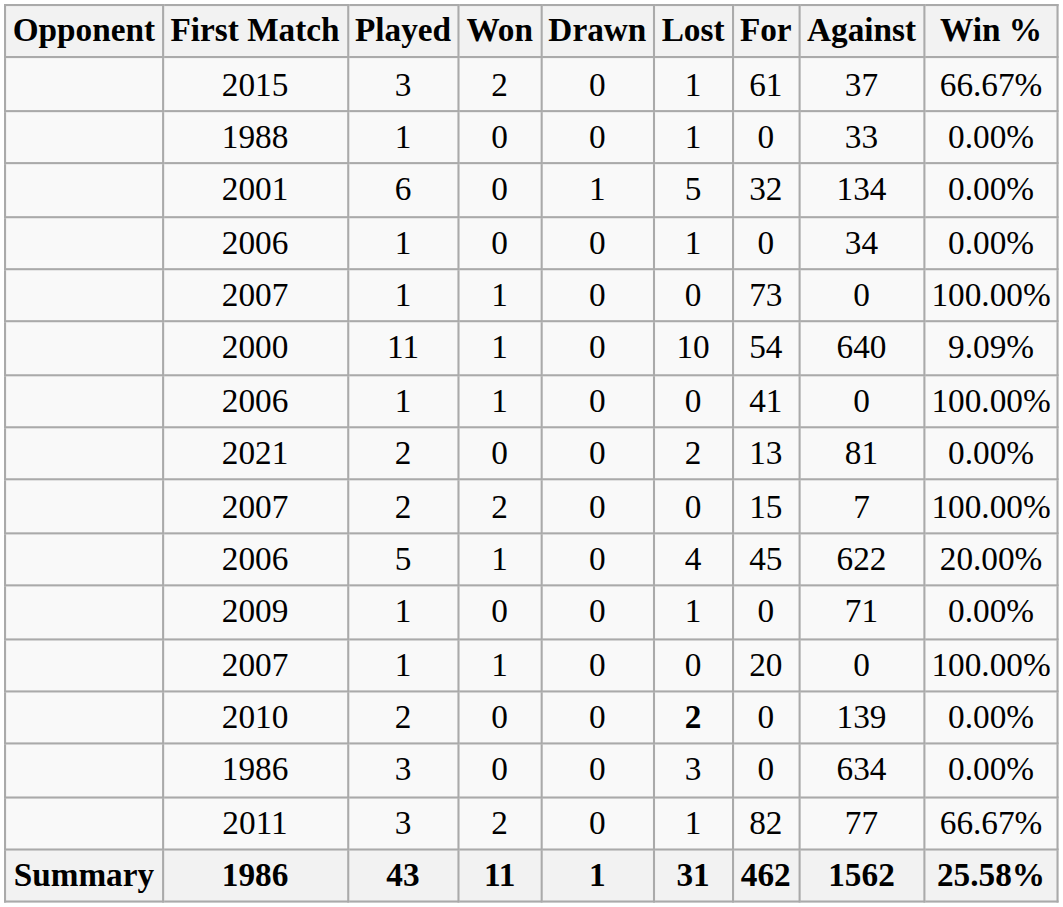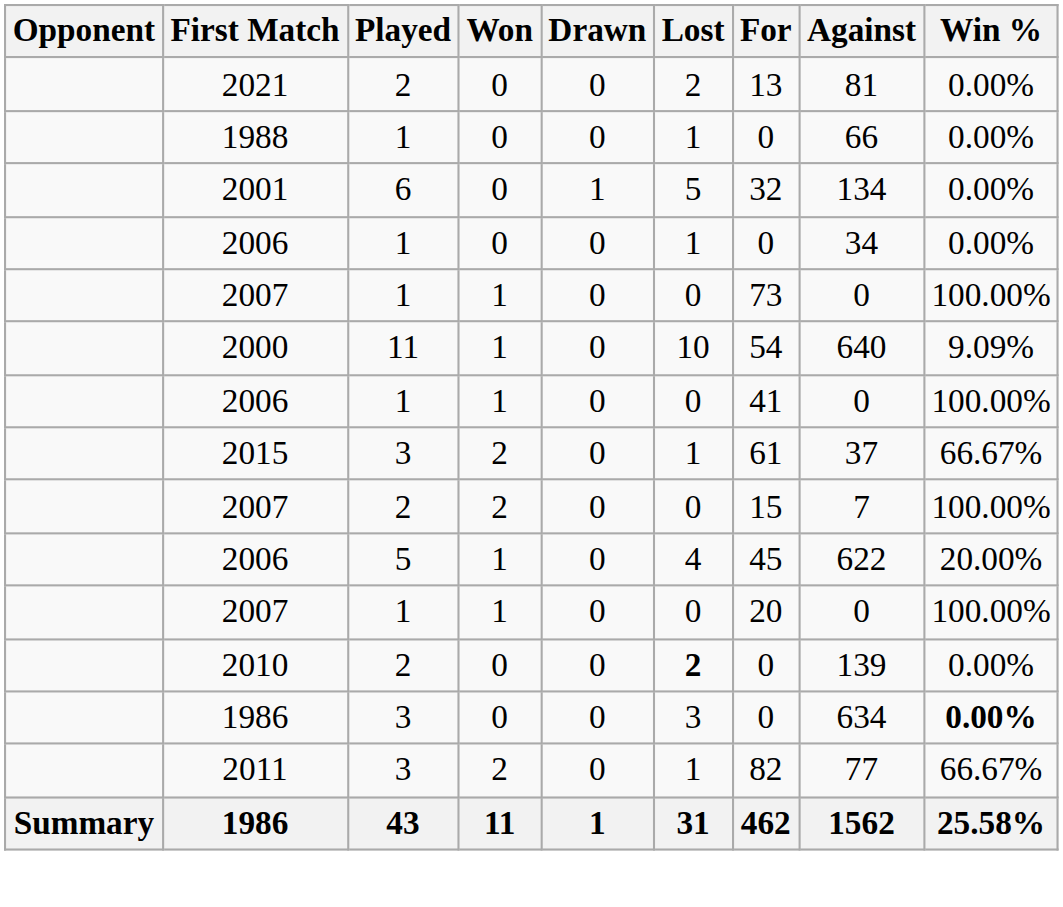rows swapped: 2015 <-> 2021
1988 | Against: 33 -> 66
- row: 2009 | 1 | 0 | 0 | 1 | 0 | 71 | 0.00%
1986 / 3 | Win %: normal -> bold
